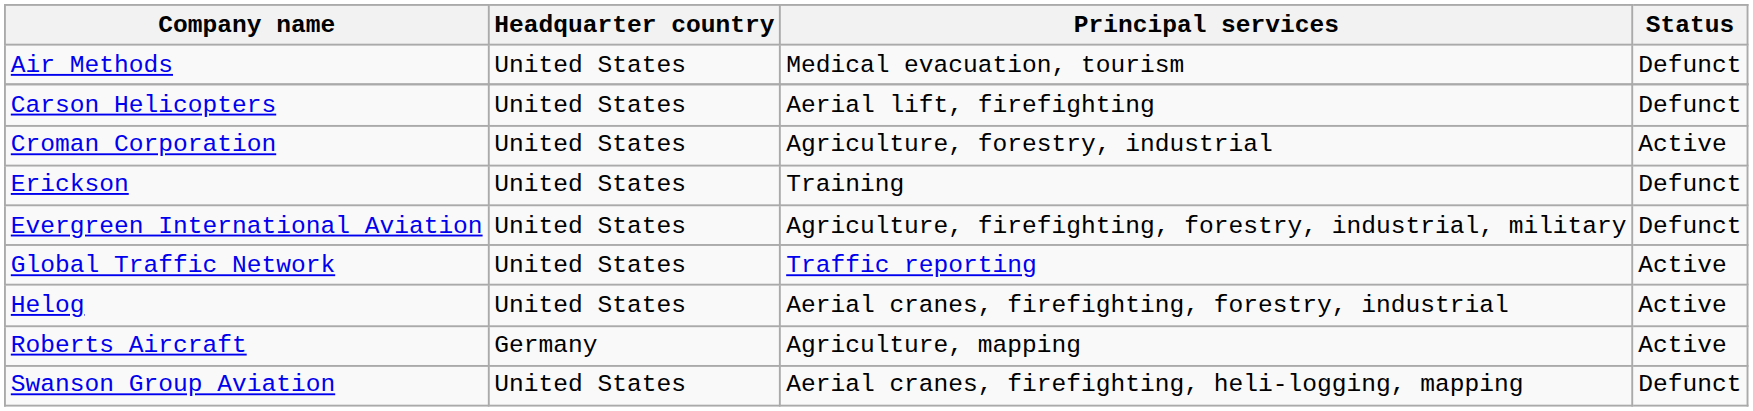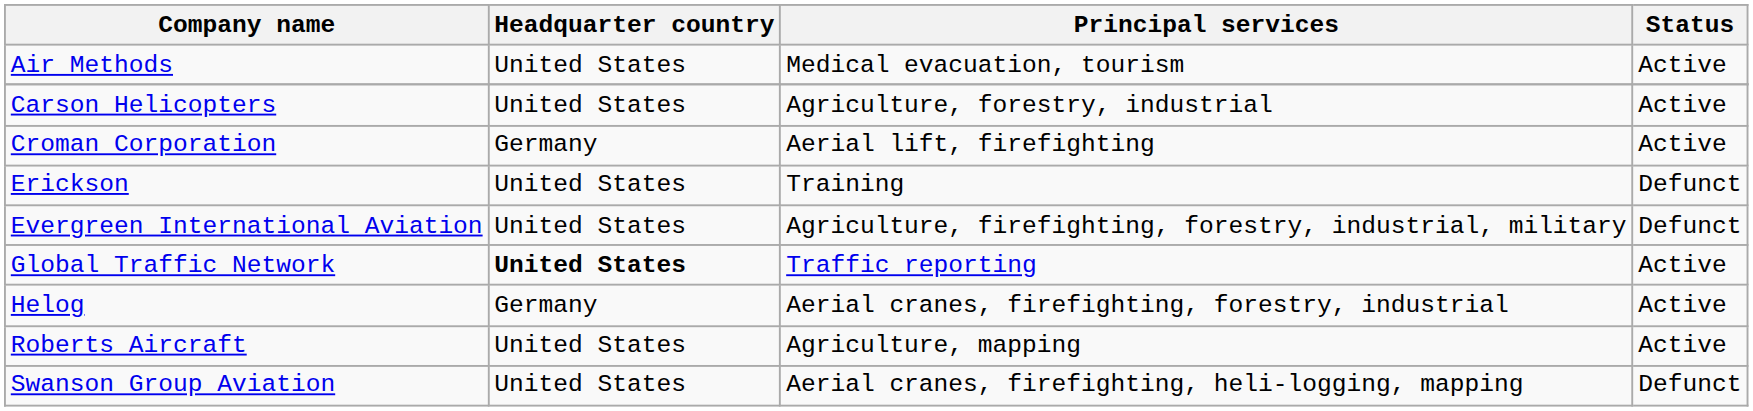Air Methods | Status: Defunct -> Active
Carson Helicopters | Principal services: Aerial lift, firefighting -> Agriculture, forestry, industrial
Carson Helicopters | Status: Defunct -> Active
Croman Corporation | Headquarter country: United States -> Germany
Croman Corporation | Principal services: Agriculture, forestry, industrial -> Aerial lift, firefighting
Global Traffic Network | Headquarter country: normal -> bold
Helog | Headquarter country: United States -> Germany
Roberts Aircraft | Headquarter country: Germany -> United States
